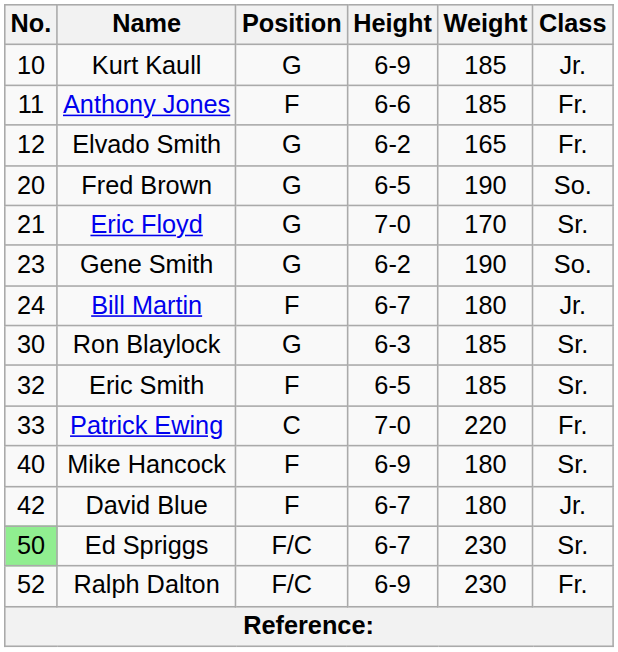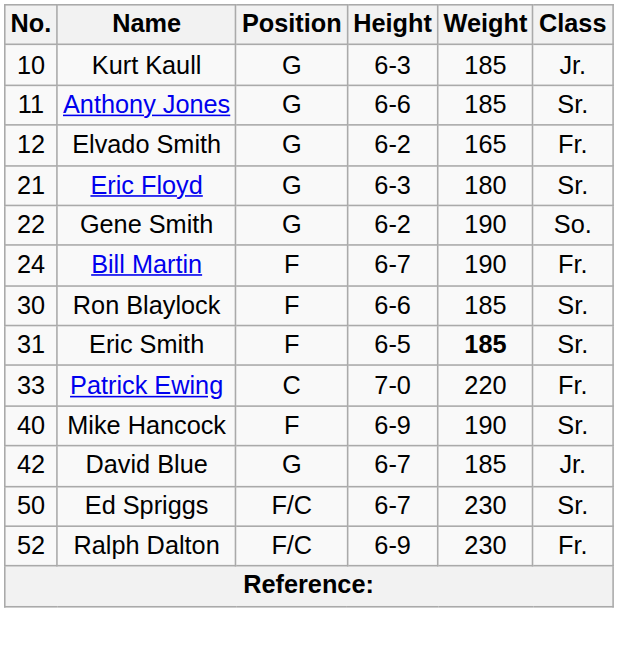Kurt Kaull | Height: 6-9 -> 6-3
Anthony Jones | Position: F -> G
Anthony Jones | Class: Fr. -> Sr.
- row: 20 | Fred Brown | G | 6-5 | 190 | So.
Eric Floyd | Height: 7-0 -> 6-3
Eric Floyd | Weight: 170 -> 180
Gene Smith | No.: 23 -> 22
Bill Martin | Weight: 180 -> 190
Bill Martin | Class: Jr. -> Fr.
Ron Blaylock | Position: G -> F
Ron Blaylock | Height: 6-3 -> 6-6
Eric Smith | No.: 32 -> 31
Eric Smith | Weight: normal -> bold
Mike Hancock | Weight: 180 -> 190
David Blue | Position: F -> G
David Blue | Weight: 180 -> 185
Ed Spriggs | No.: lightgreen background -> no background
